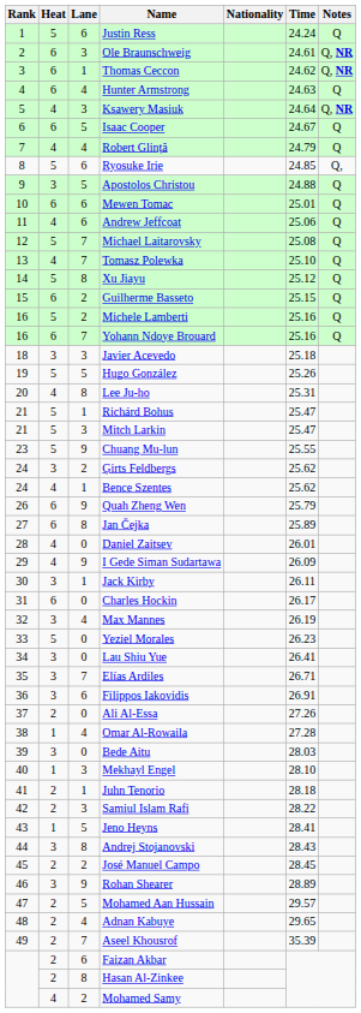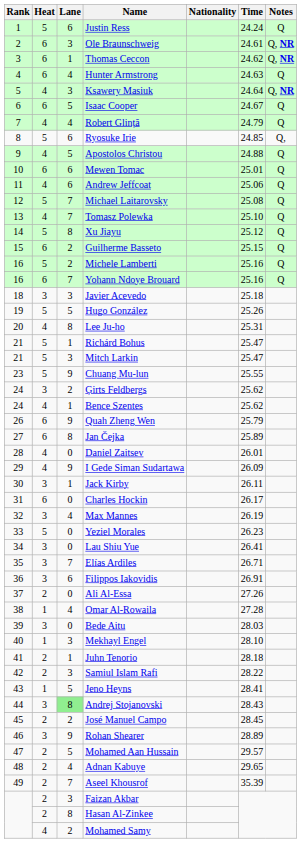Apostolos Christou | Heat: 3 -> 4
Andrej Stojanovski | Lane: no background -> lightgreen background
Faizan Akbar | Lane: 6 -> 3
